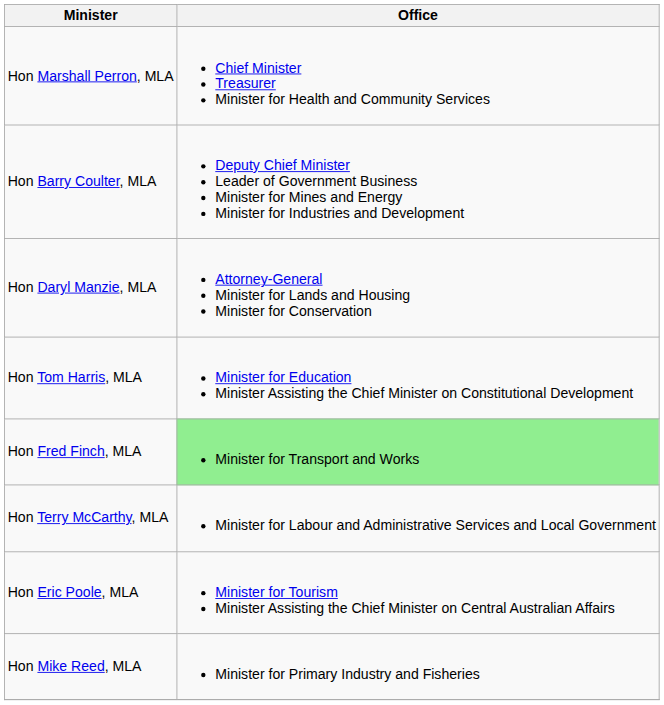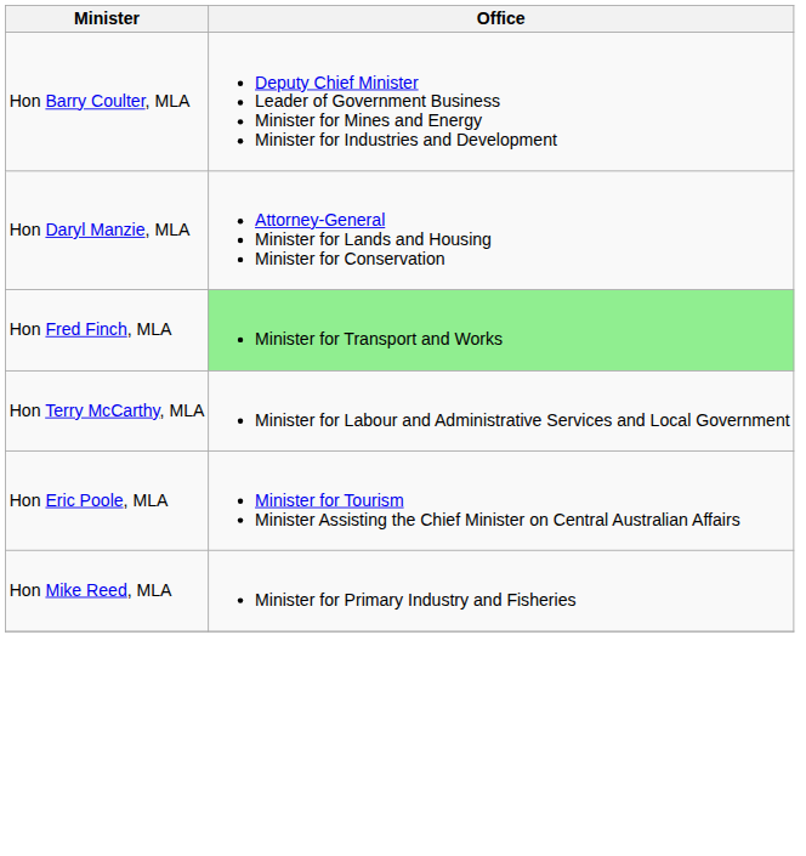- row: Hon Marshall Perron, MLA | Chief Minister Treasurer Minister for Health and Community Services
- row: Hon Tom Harris, MLA | Minister for Education Minister Assisting the Chief Minister on Constitutional Development
